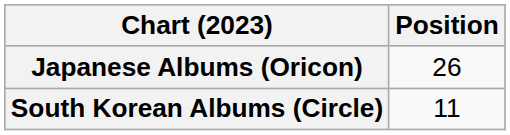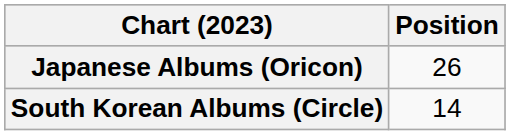South Korean Albums (Circle) | Position: 11 -> 14
